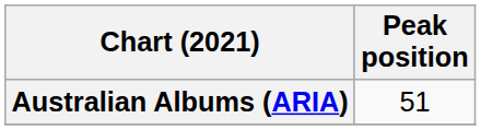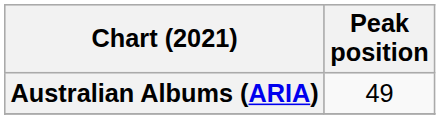Australian Albums (ARIA) | Peak position: 51 -> 49
